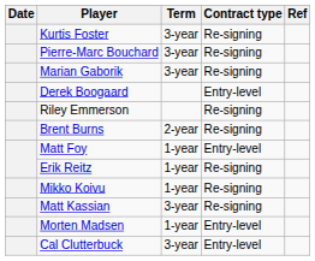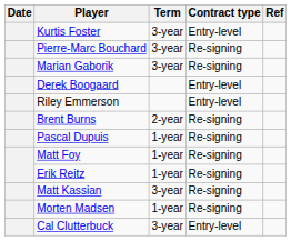Kurtis Foster | Contract type: Re-signing -> Entry-level
Riley Emmerson | Contract type: Re-signing -> Entry-level
+ row: Pascal Dupuis | 1-year | Re-signing
Matt Foy | Contract type: Entry-level -> Re-signing
- row: Mikko Koivu | 1-year | Re-signing
Morten Madsen | Contract type: Entry-level -> Re-signing
